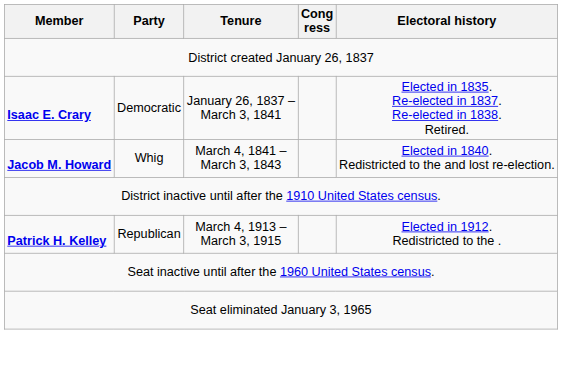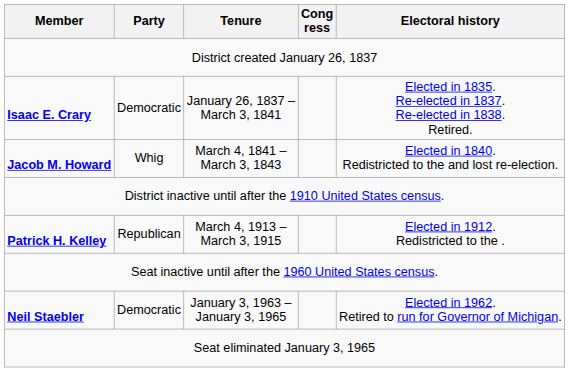+ row: Neil Staebler | Democratic | January 3, 1963 – January 3, 1965 | Elected in 1962. Retired to run for Governor of Michigan.
